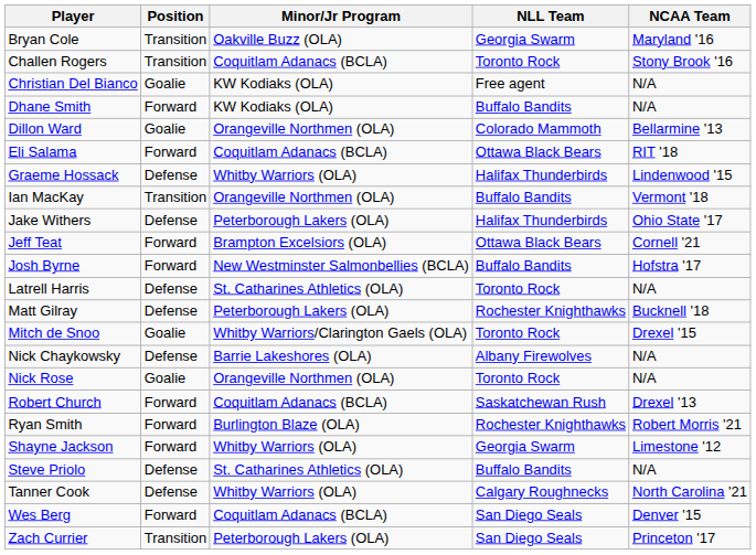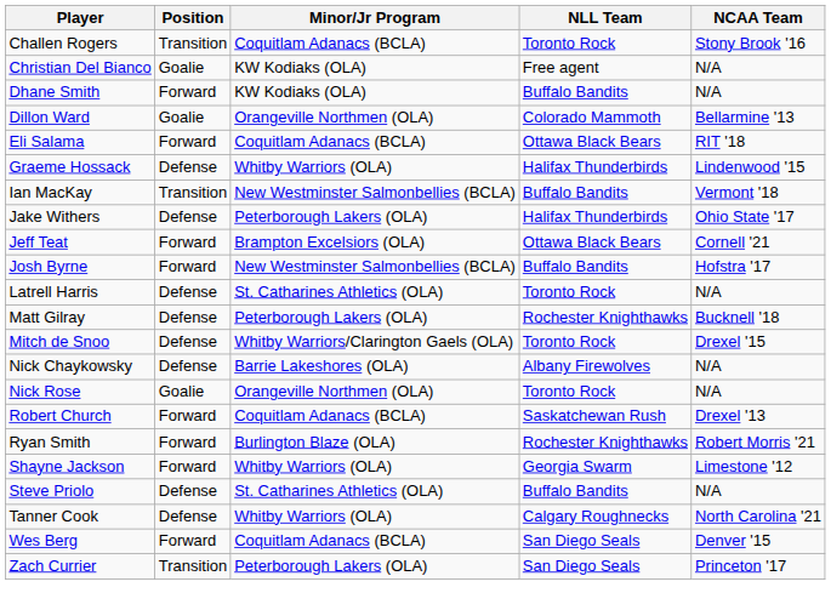- row: Bryan Cole | Transition | Oakville Buzz (OLA) | Georgia Swarm | Maryland '16
Ian MacKay | Minor/Jr Program: Orangeville Northmen (OLA) -> New Westminster Salmonbellies (BCLA)
Mitch de Snoo | Position: Goalie -> Defense
